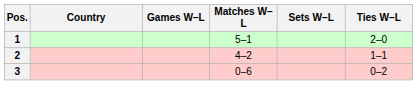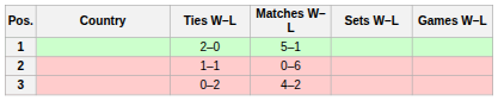columns swapped: Ties W–L <-> Games W–L
2 | Matches W–L: 4–2 -> 0–6
3 | Matches W–L: 0–6 -> 4–2
